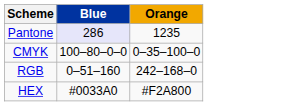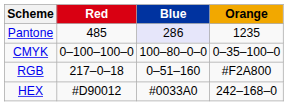+ column: Red | 485 | 0–100–100–0 | 217–0–18 | #D90012
RGB | Orange: 242–168–0 -> #F2A800
HEX | Orange: #F2A800 -> 242–168–0
